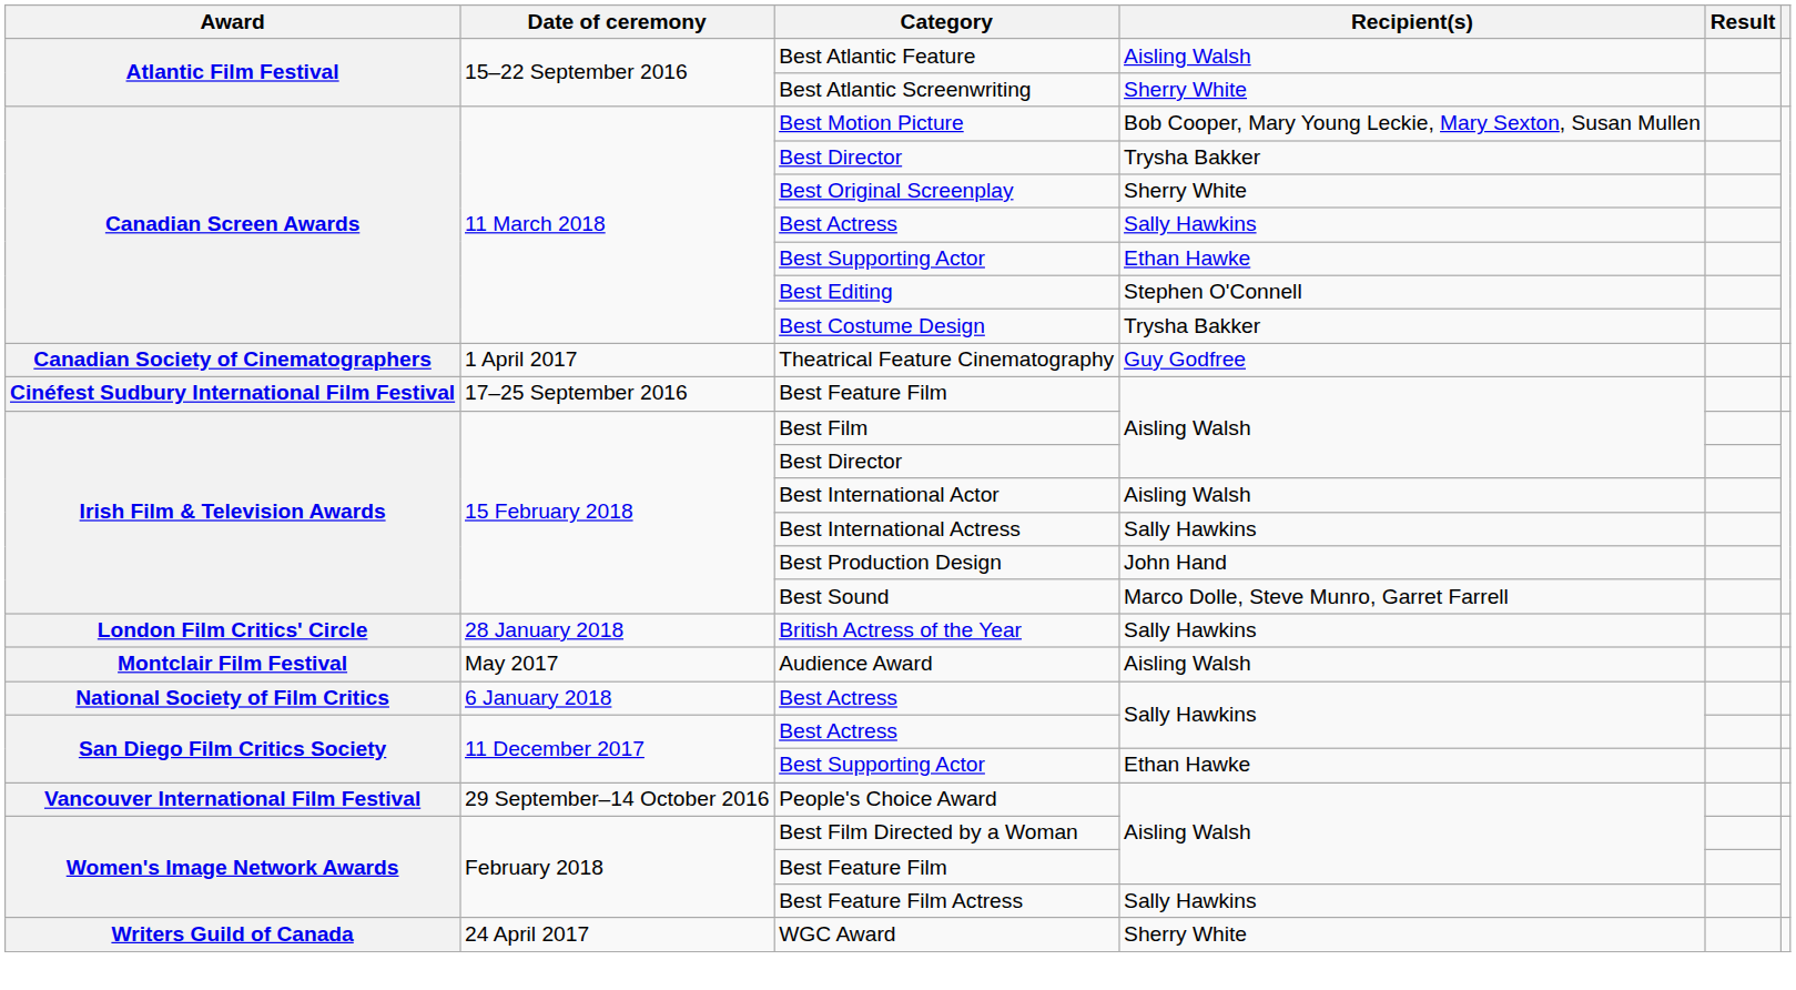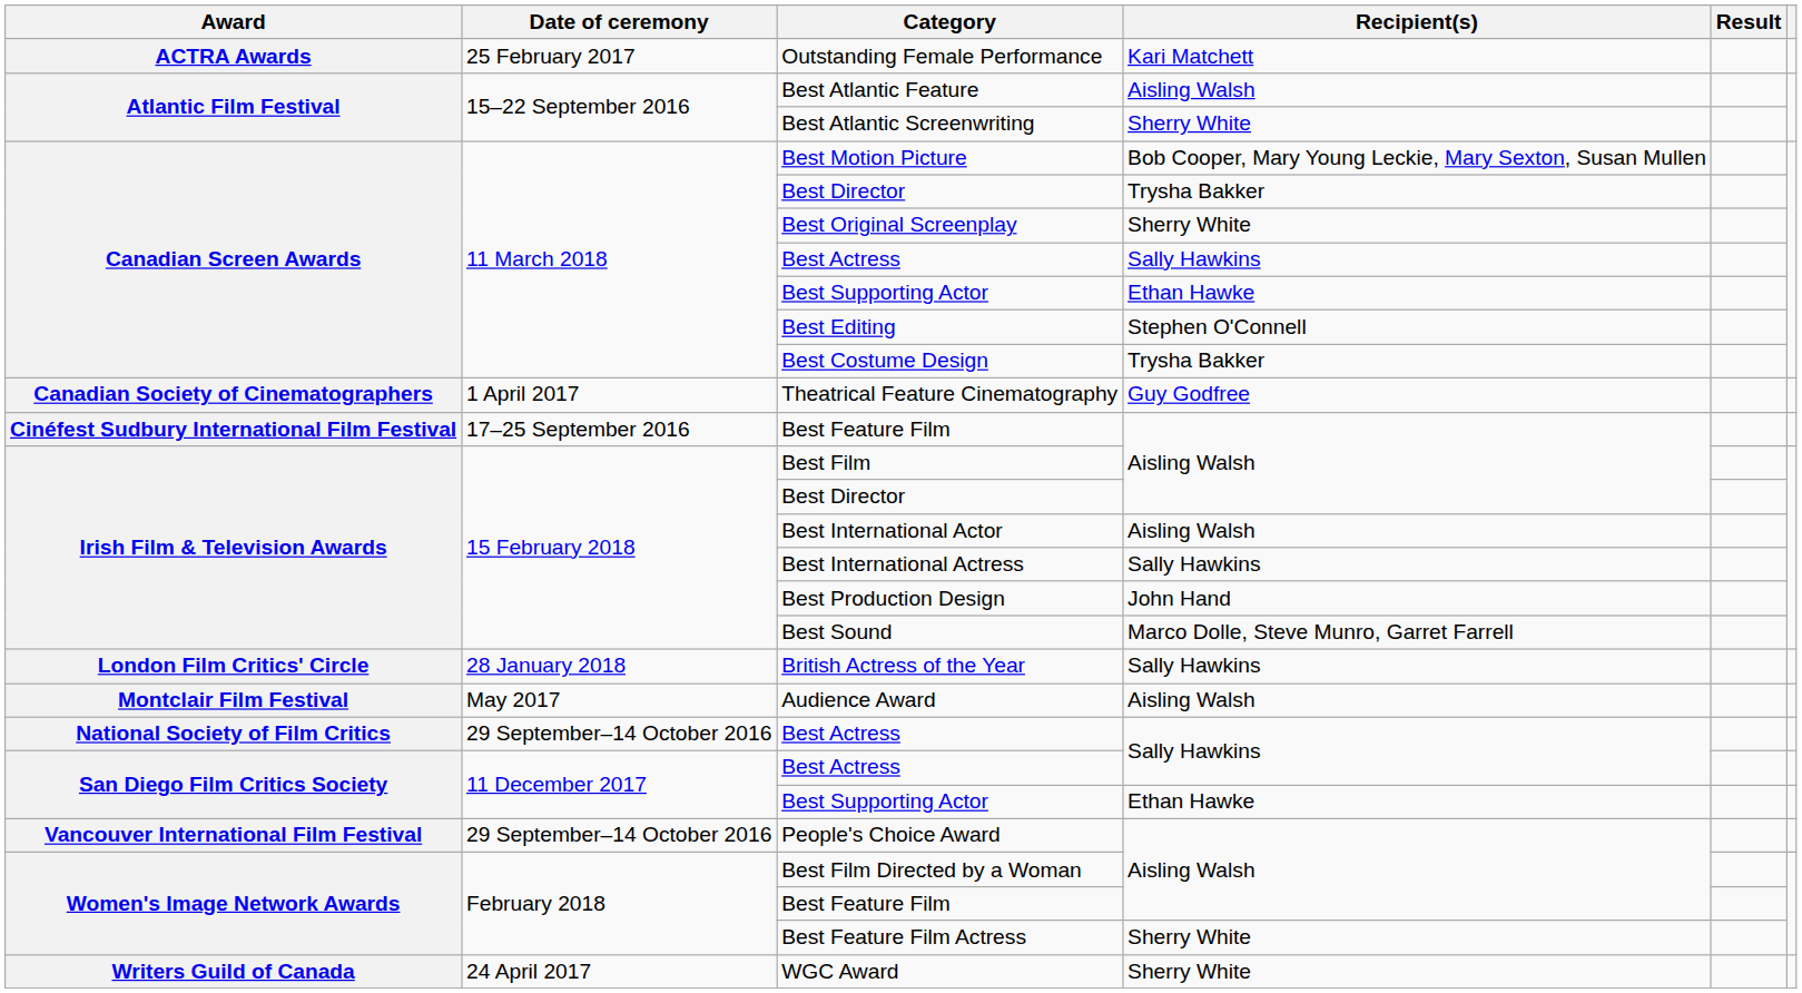+ row: ACTRA Awards | 25 February 2017 | Outstanding Female Performance | Kari Matchett
National Society of Film Critics / Best Actress | Date of ceremony: 6 January 2018 -> 29 September–14 October 2016
Best Feature Film Actress | Recipient(s): Sally Hawkins -> Sherry White
